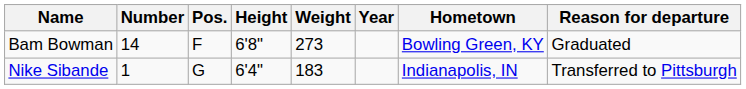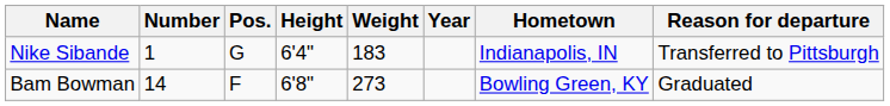rows swapped: Nike Sibande <-> Bam Bowman
